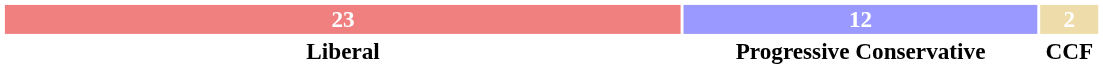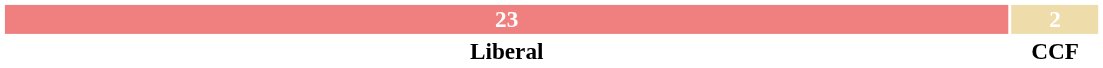- column: 12 | Progressive Conservative
